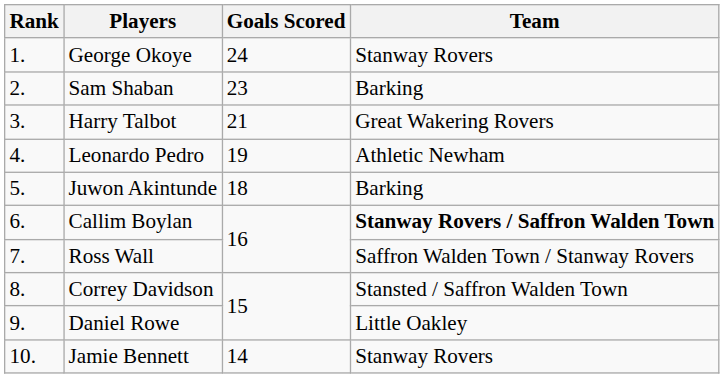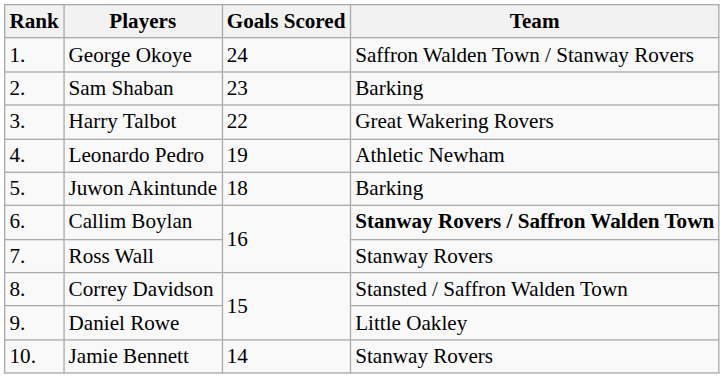George Okoye | Team: Stanway Rovers -> Saffron Walden Town / Stanway Rovers
Harry Talbot | Goals Scored: 21 -> 22
Ross Wall | Team: Saffron Walden Town / Stanway Rovers -> Stanway Rovers
